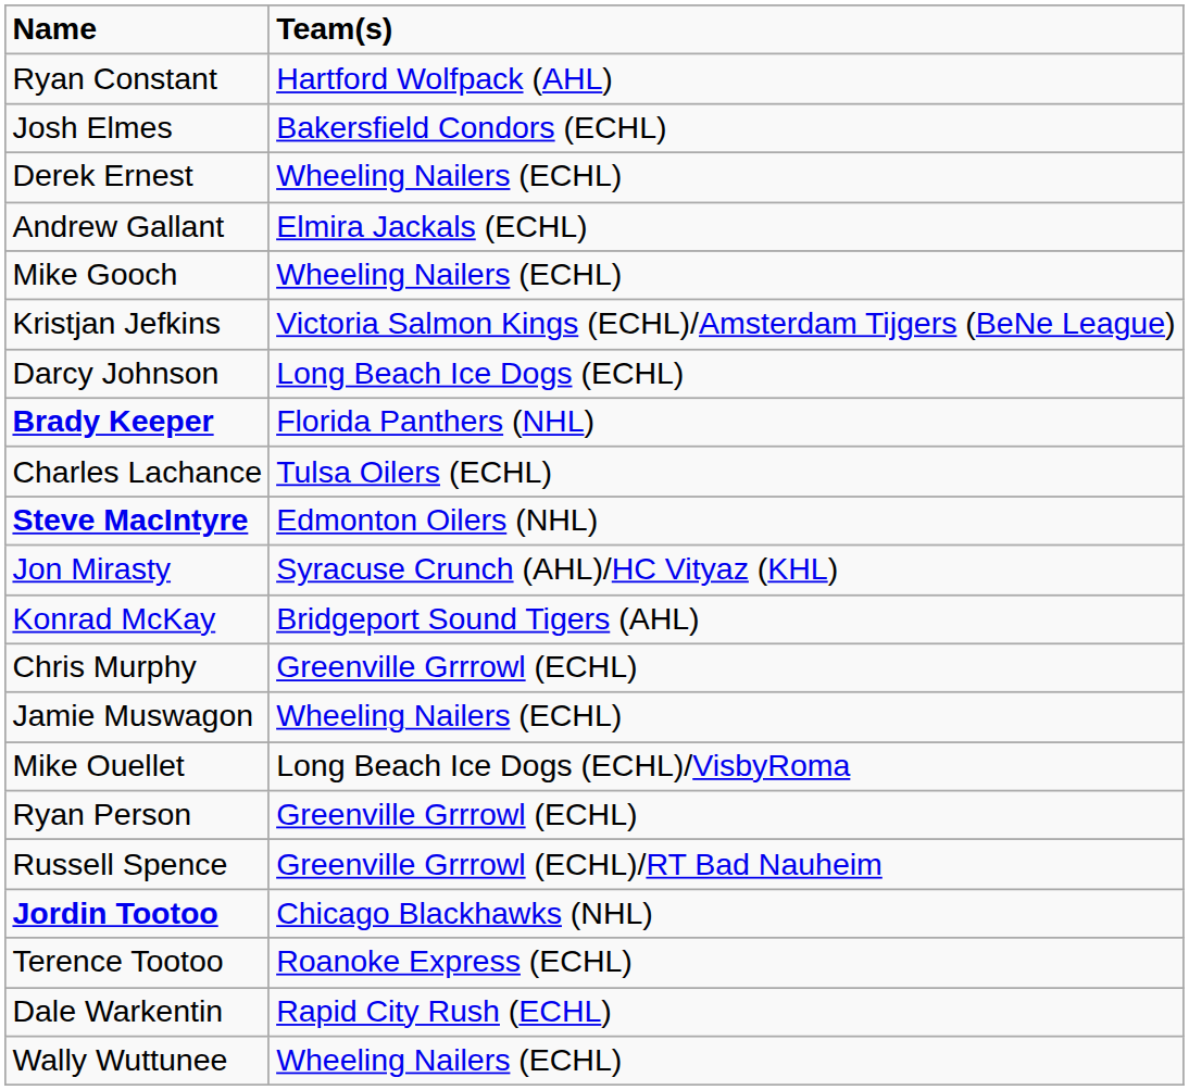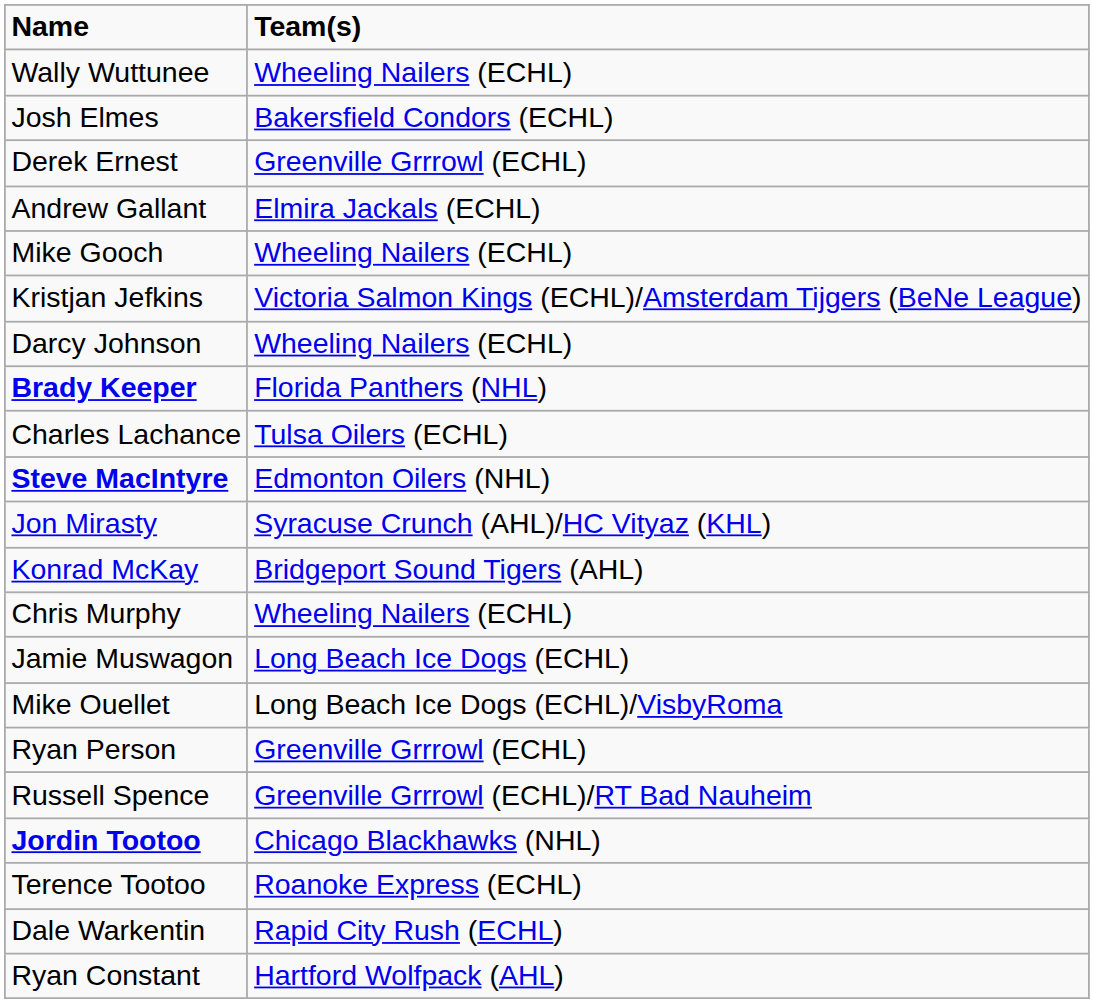rows swapped: Ryan Constant <-> Wally Wuttunee
Derek Ernest | Team(s): Wheeling Nailers (ECHL) -> Greenville Grrrowl (ECHL)
Darcy Johnson | Team(s): Long Beach Ice Dogs (ECHL) -> Wheeling Nailers (ECHL)
Chris Murphy | Team(s): Greenville Grrrowl (ECHL) -> Wheeling Nailers (ECHL)
Jamie Muswagon | Team(s): Wheeling Nailers (ECHL) -> Long Beach Ice Dogs (ECHL)
